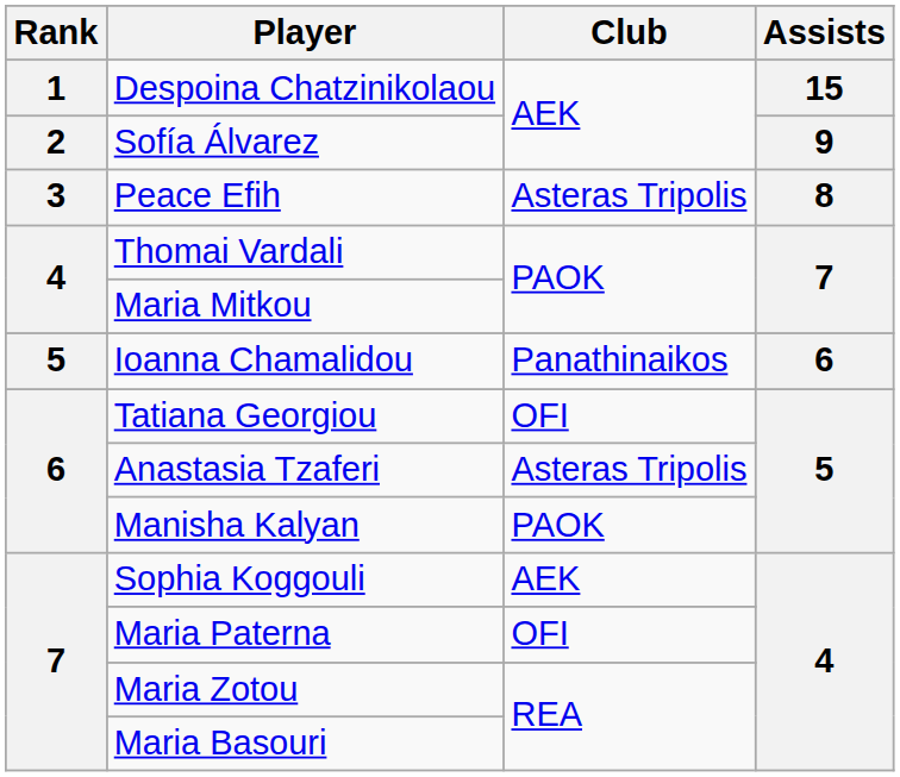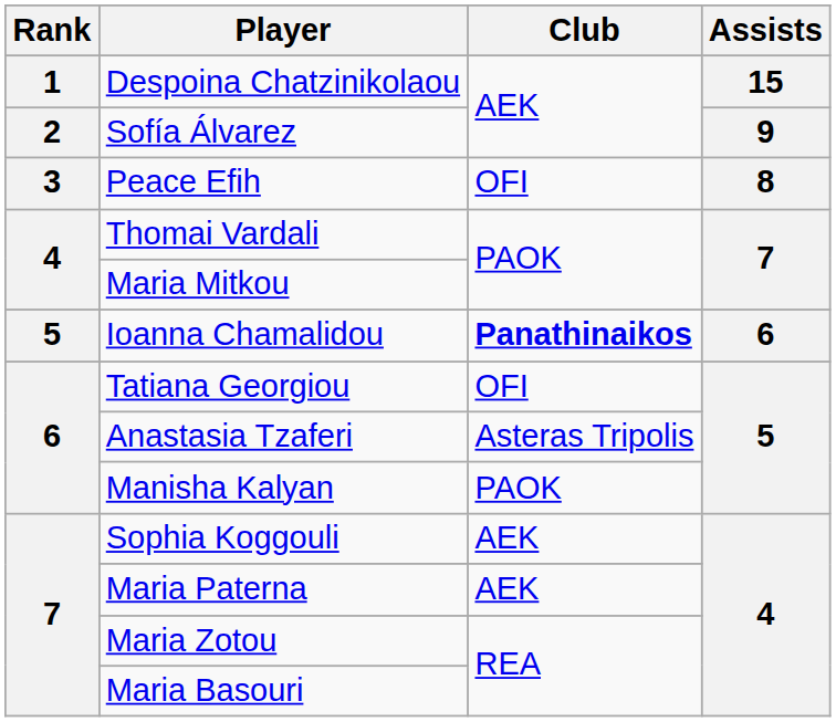Peace Efih | Club: Asteras Tripolis -> OFI
Ioanna Chamalidou | Club: normal -> bold
Maria Paterna | Club: OFI -> AEK
